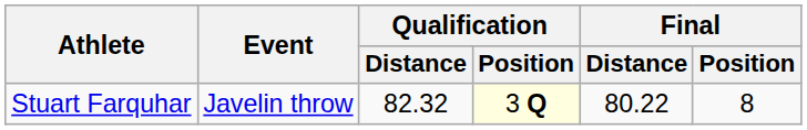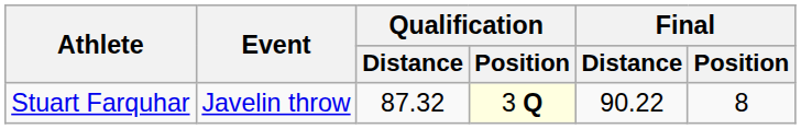Stuart Farquhar | Qualification / Distance: 82.32 -> 87.32
Stuart Farquhar | Final / Distance: 80.22 -> 90.22
